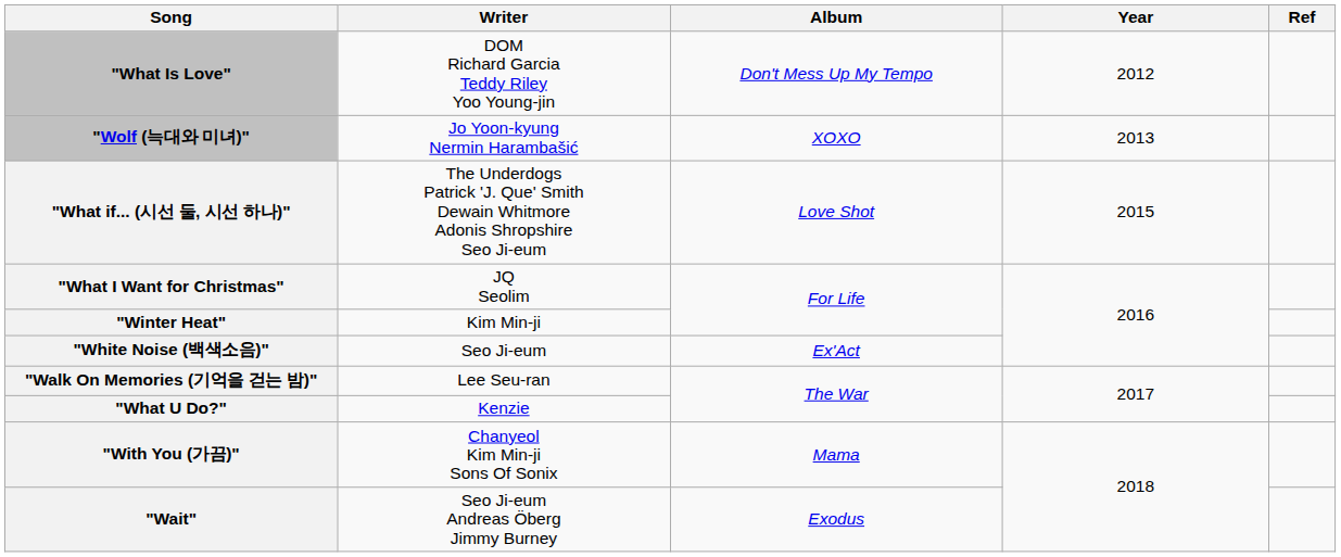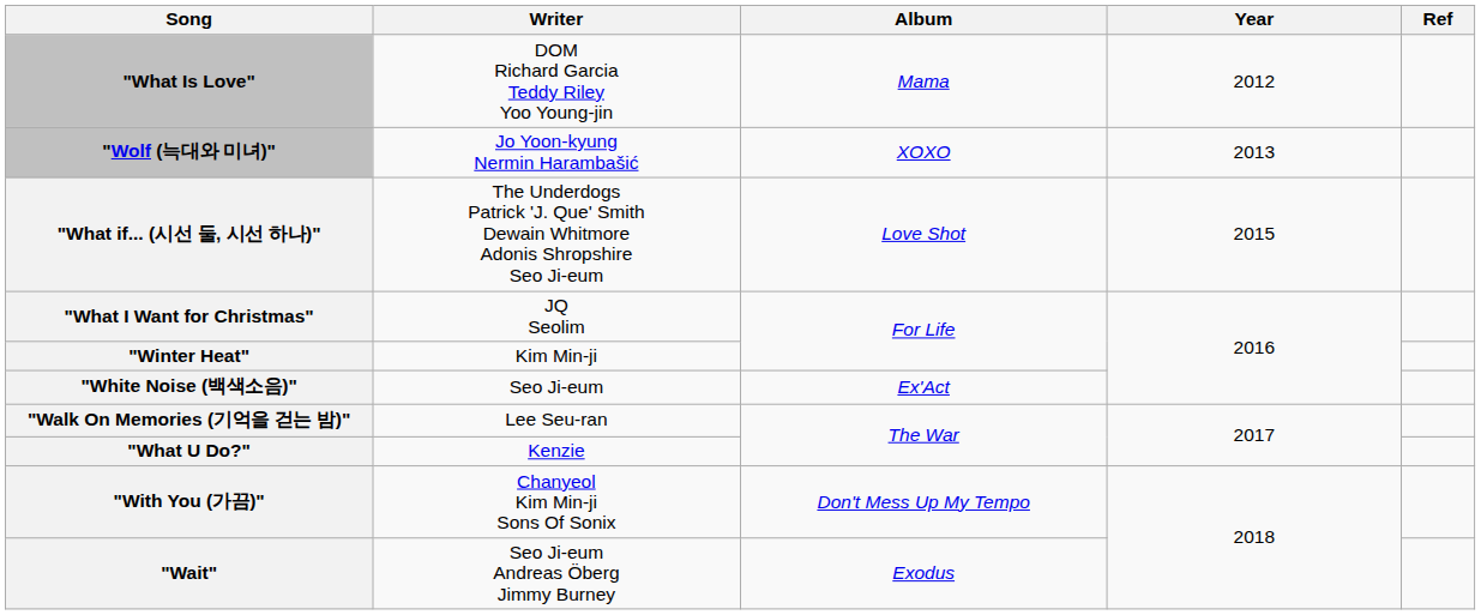"What Is Love" | Album: Don't Mess Up My Tempo -> Mama
"With You (가끔)" | Album: Mama -> Don't Mess Up My Tempo
